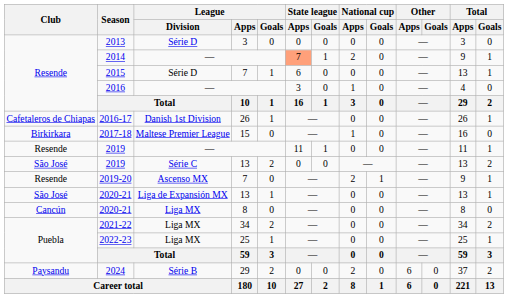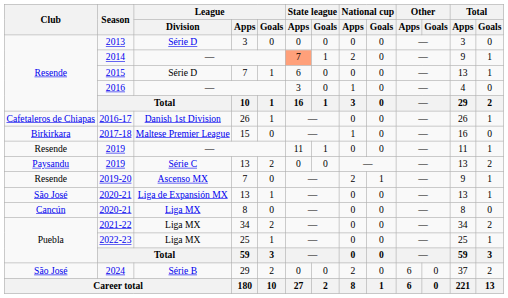2019 / 13 | Club: São José -> Paysandu
2024 | Club: Paysandu -> São José
